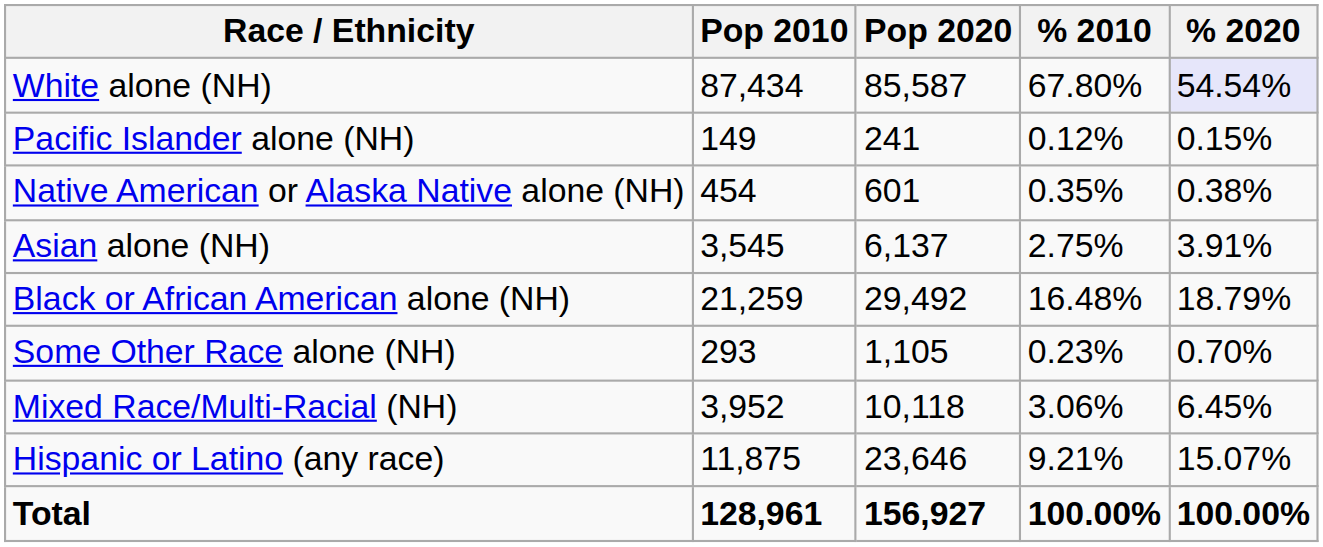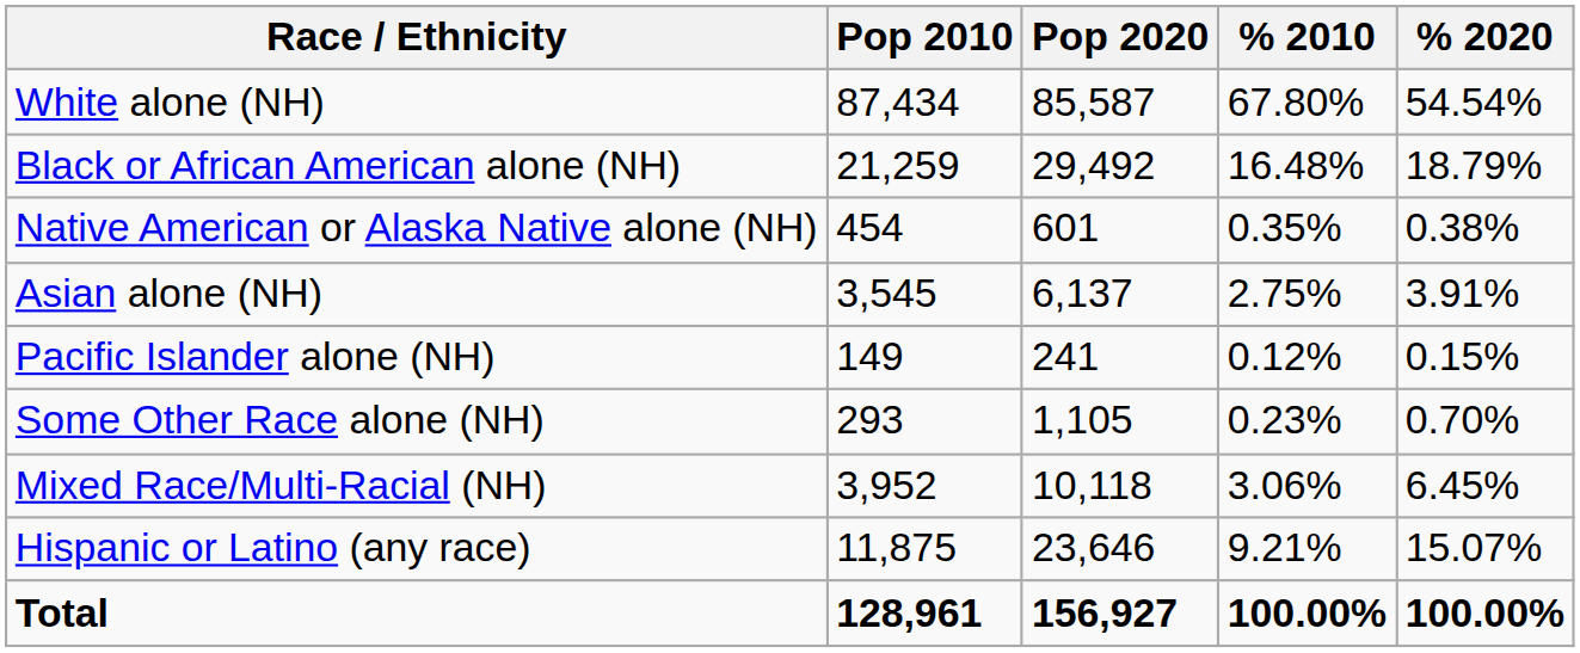White alone (NH) | % 2020: lavender background -> no background
rows swapped: Black or African American alone (NH) <-> Pacific Islander alone (NH)
